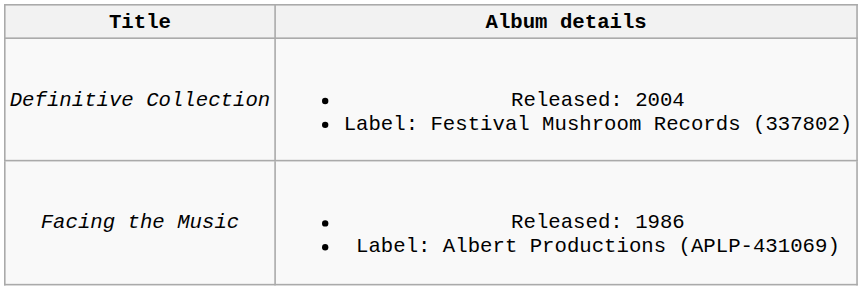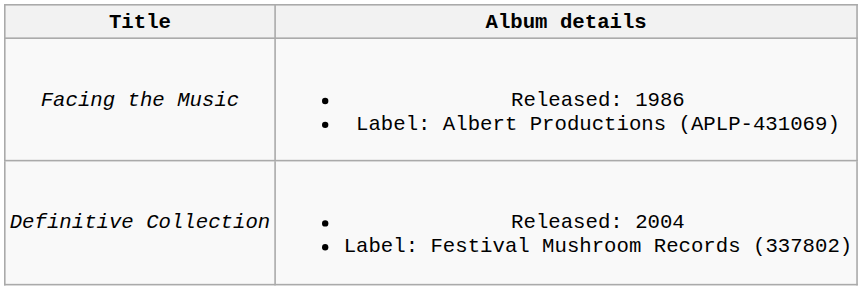rows swapped: Facing the Music <-> Definitive Collection
